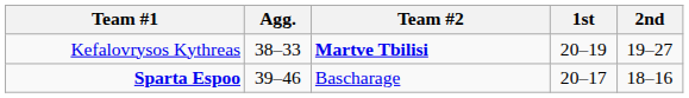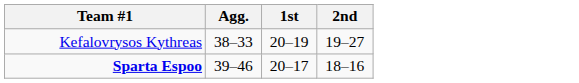- column: Team #2 | Martve Tbilisi | Bascharage
